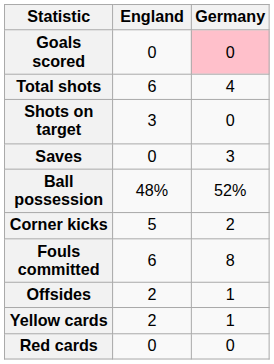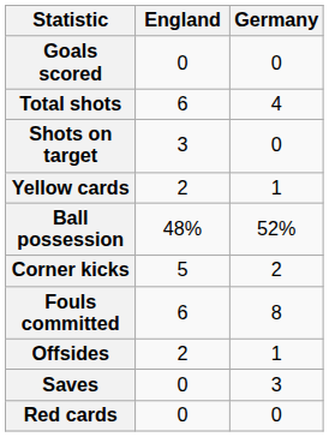Goals scored | Germany: pink background -> no background
rows swapped: Saves <-> Yellow cards
